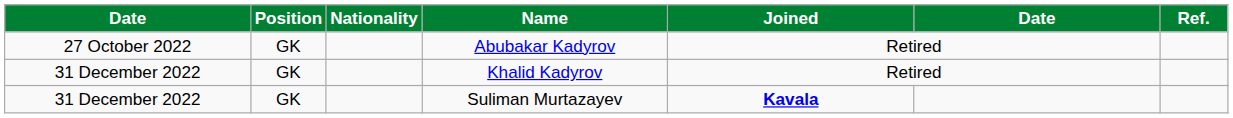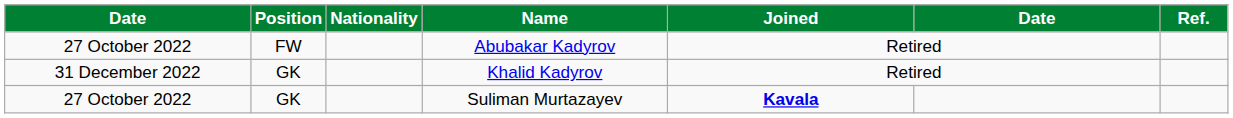Abubakar Kadyrov | Position: GK -> FW
Suliman Murtazayev | column 1: 31 December 2022 -> 27 October 2022
